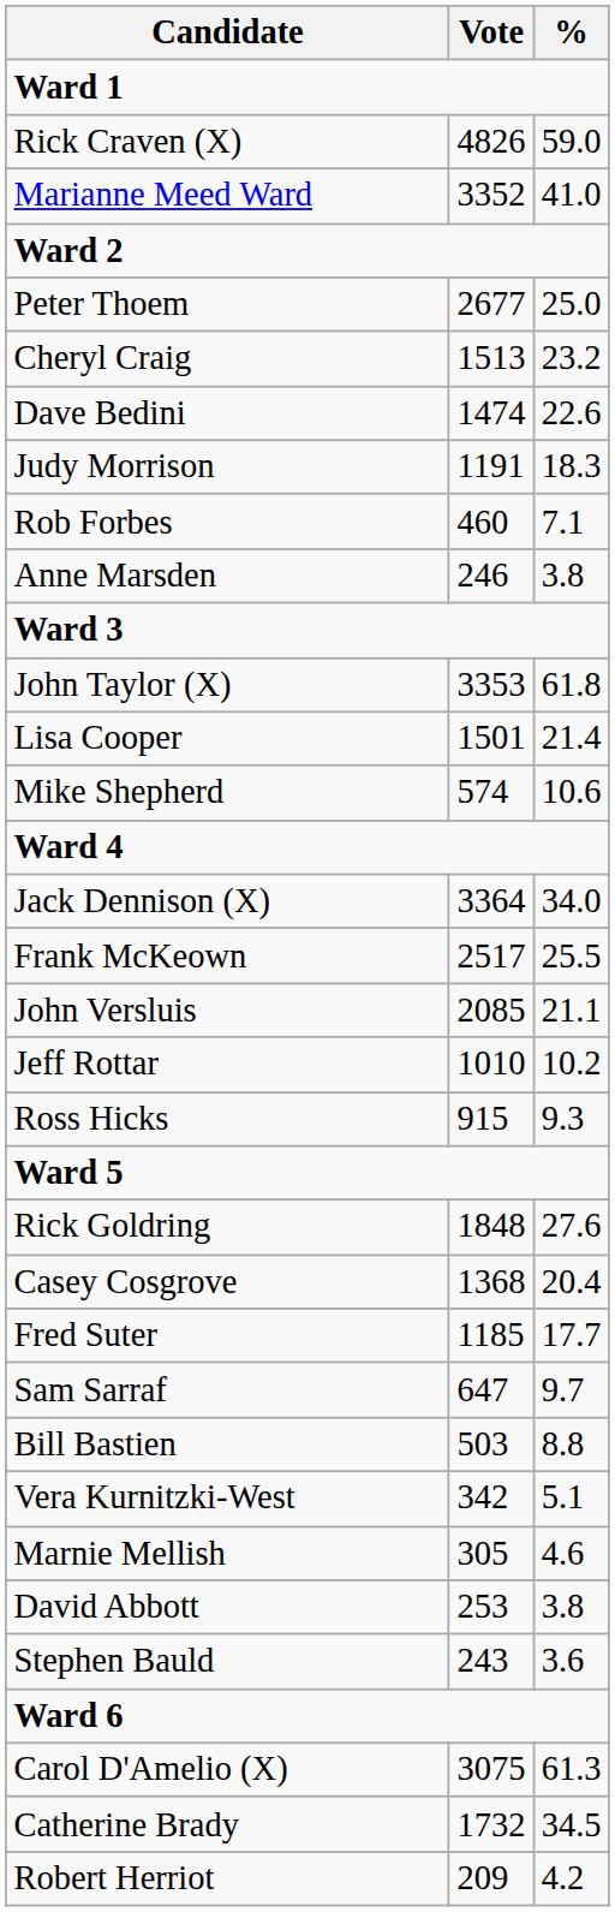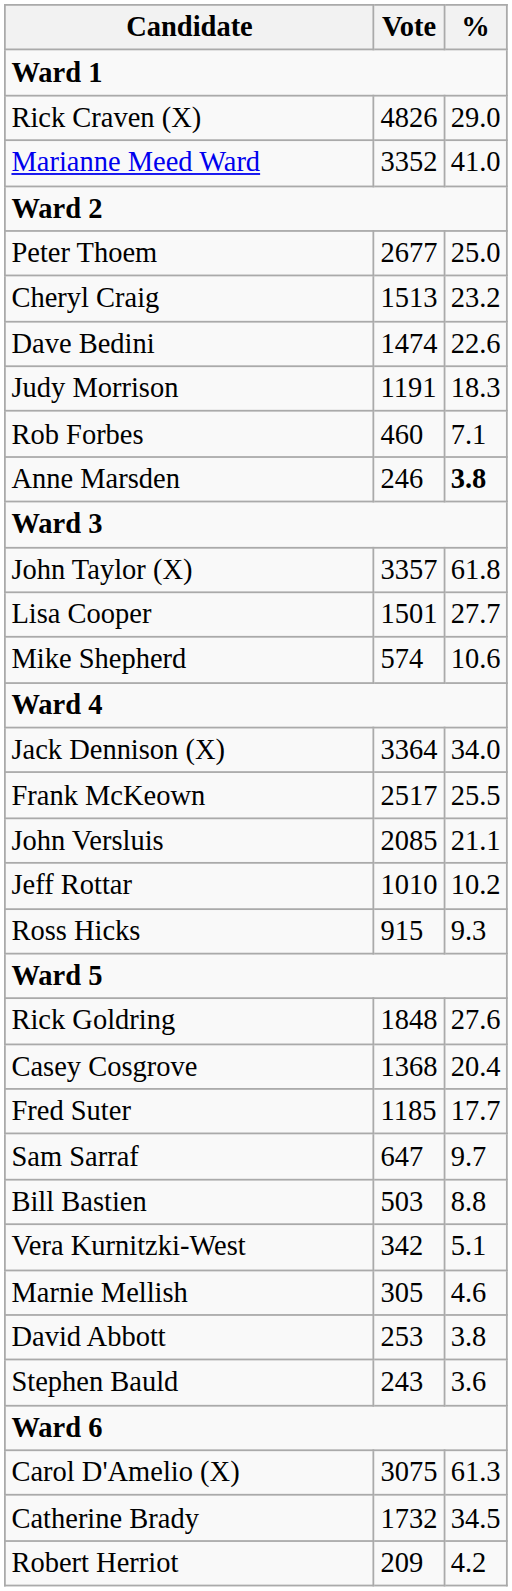Rick Craven (X) | %: 59.0 -> 29.0
Anne Marsden | %: normal -> bold
John Taylor (X) | Vote: 3353 -> 3357
Lisa Cooper | %: 21.4 -> 27.7
